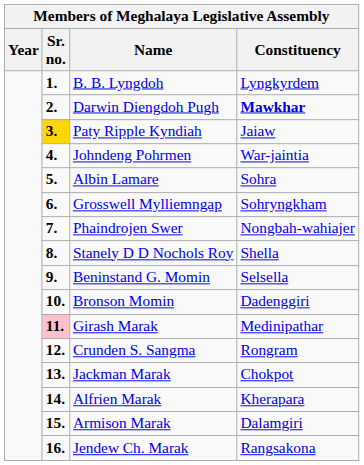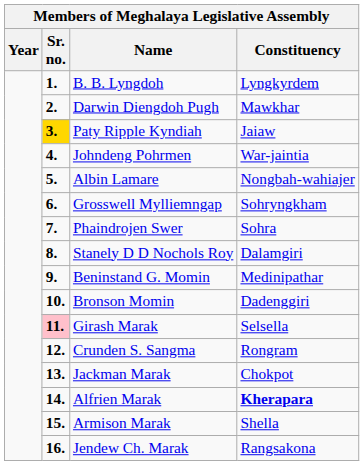Darwin Diengdoh Pugh | Constituency: bold -> normal
Albin Lamare | Constituency: Sohra -> Nongbah-wahiajer
Phaindrojen Swer | Constituency: Nongbah-wahiajer -> Sohra
Stanely D D Nochols Roy | Constituency: Shella -> Dalamgiri
Beninstand G. Momin | Constituency: Selsella -> Medinipathar
Girash Marak | Constituency: Medinipathar -> Selsella
Alfrien Marak | Constituency: normal -> bold
Armison Marak | Constituency: Dalamgiri -> Shella
